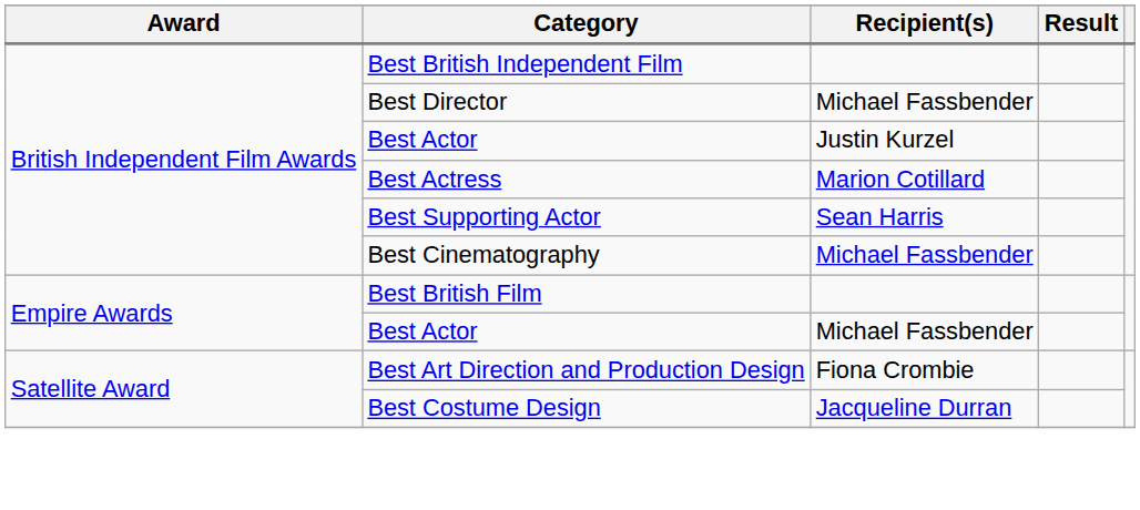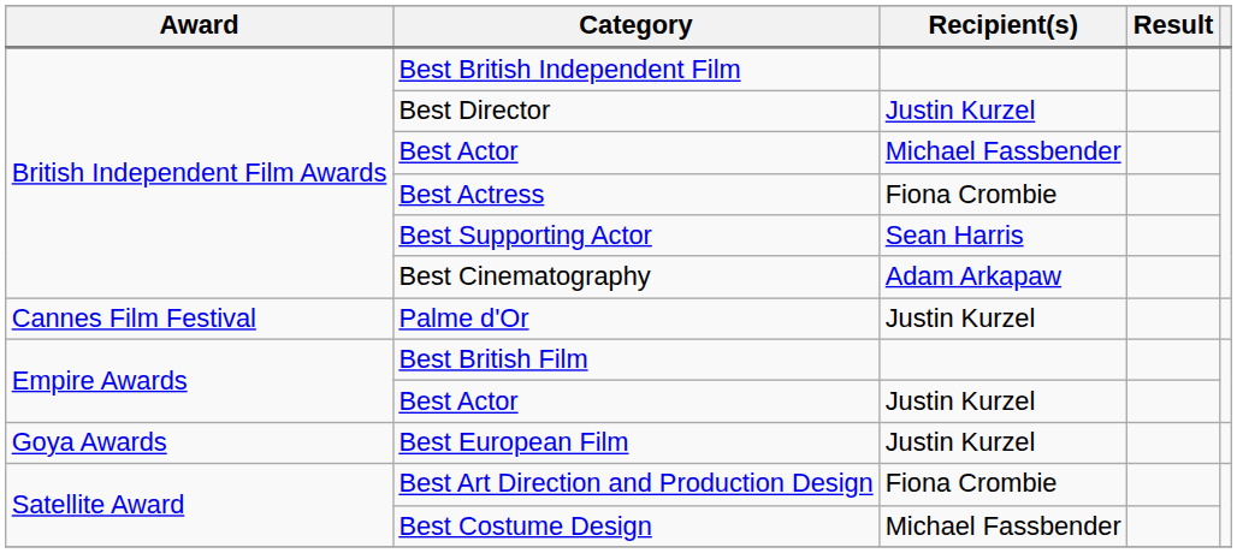Best Director | Recipient(s): Michael Fassbender -> Justin Kurzel
British Independent Film Awards / Best Actor | Recipient(s): Justin Kurzel -> Michael Fassbender
Best Actress | Recipient(s): Marion Cotillard -> Fiona Crombie
Best Cinematography | Recipient(s): Michael Fassbender -> Adam Arkapaw
+ row: Cannes Film Festival | Palme d'Or | Justin Kurzel
Empire Awards / Best Actor | Recipient(s): Michael Fassbender -> Justin Kurzel
+ row: Goya Awards | Best European Film | Justin Kurzel
Best Costume Design | Recipient(s): Jacqueline Durran -> Michael Fassbender
